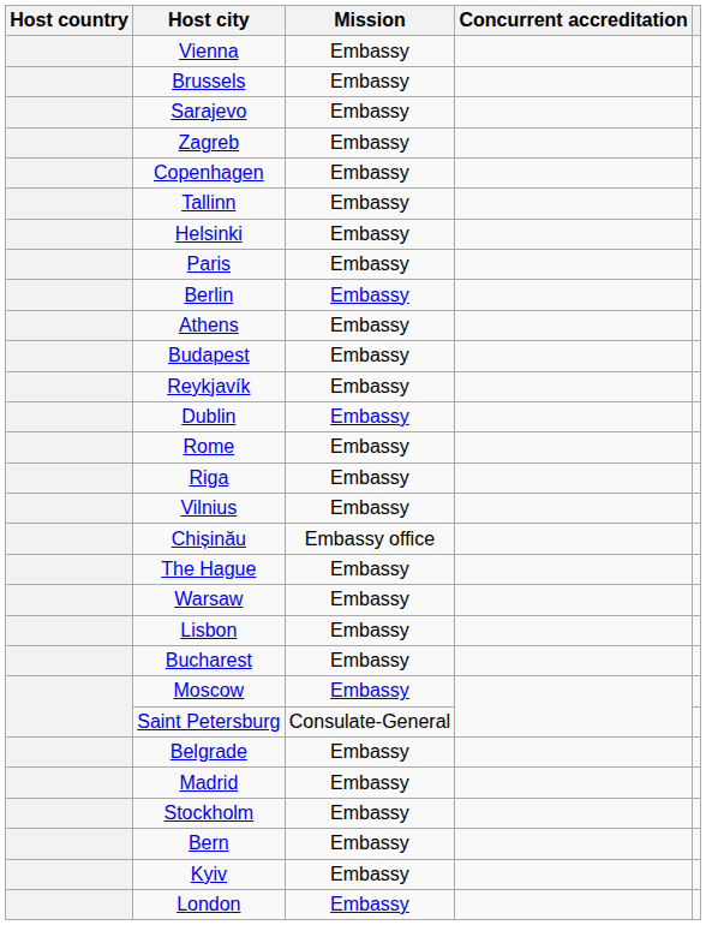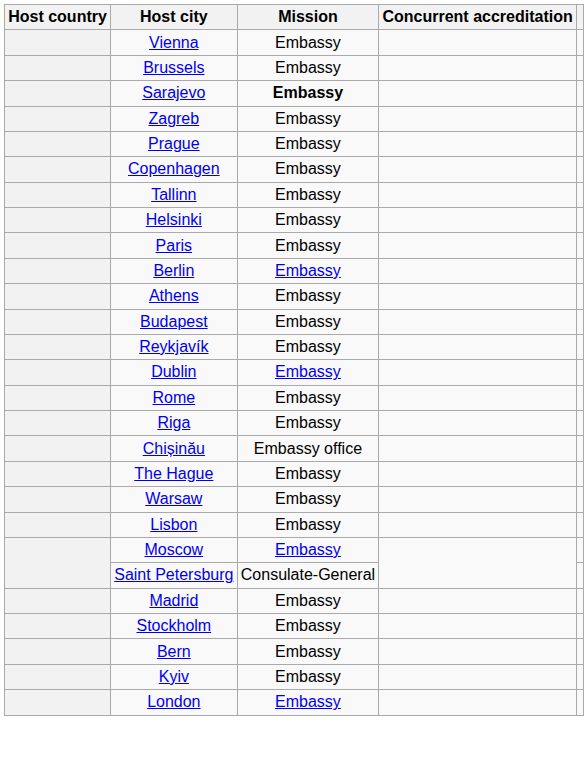Sarajevo | Mission: normal -> bold
+ row: Prague | Embassy
- row: Vilnius | Embassy
- row: Bucharest | Embassy
- row: Belgrade | Embassy
